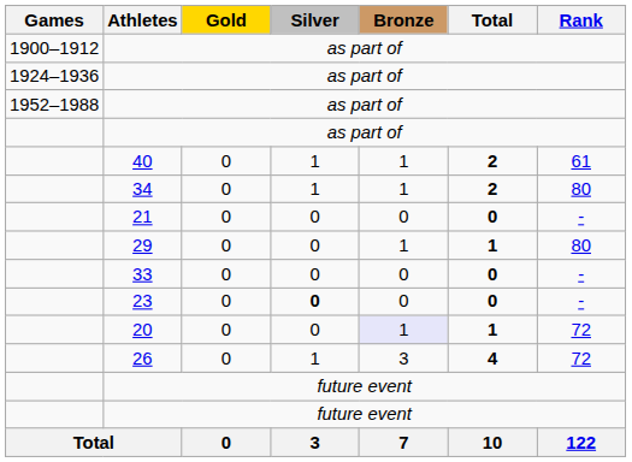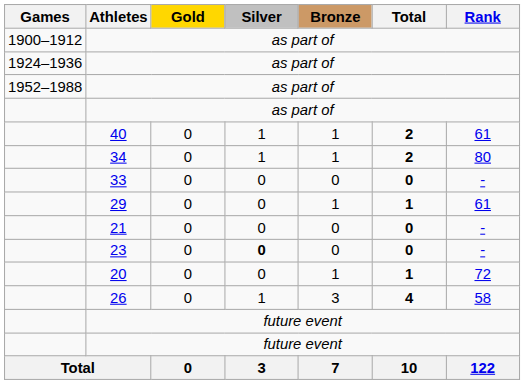rows swapped: 33 <-> 21
29 | Rank: 80 -> 61
20 | Bronze: lavender background -> no background
26 | Rank: 72 -> 58
